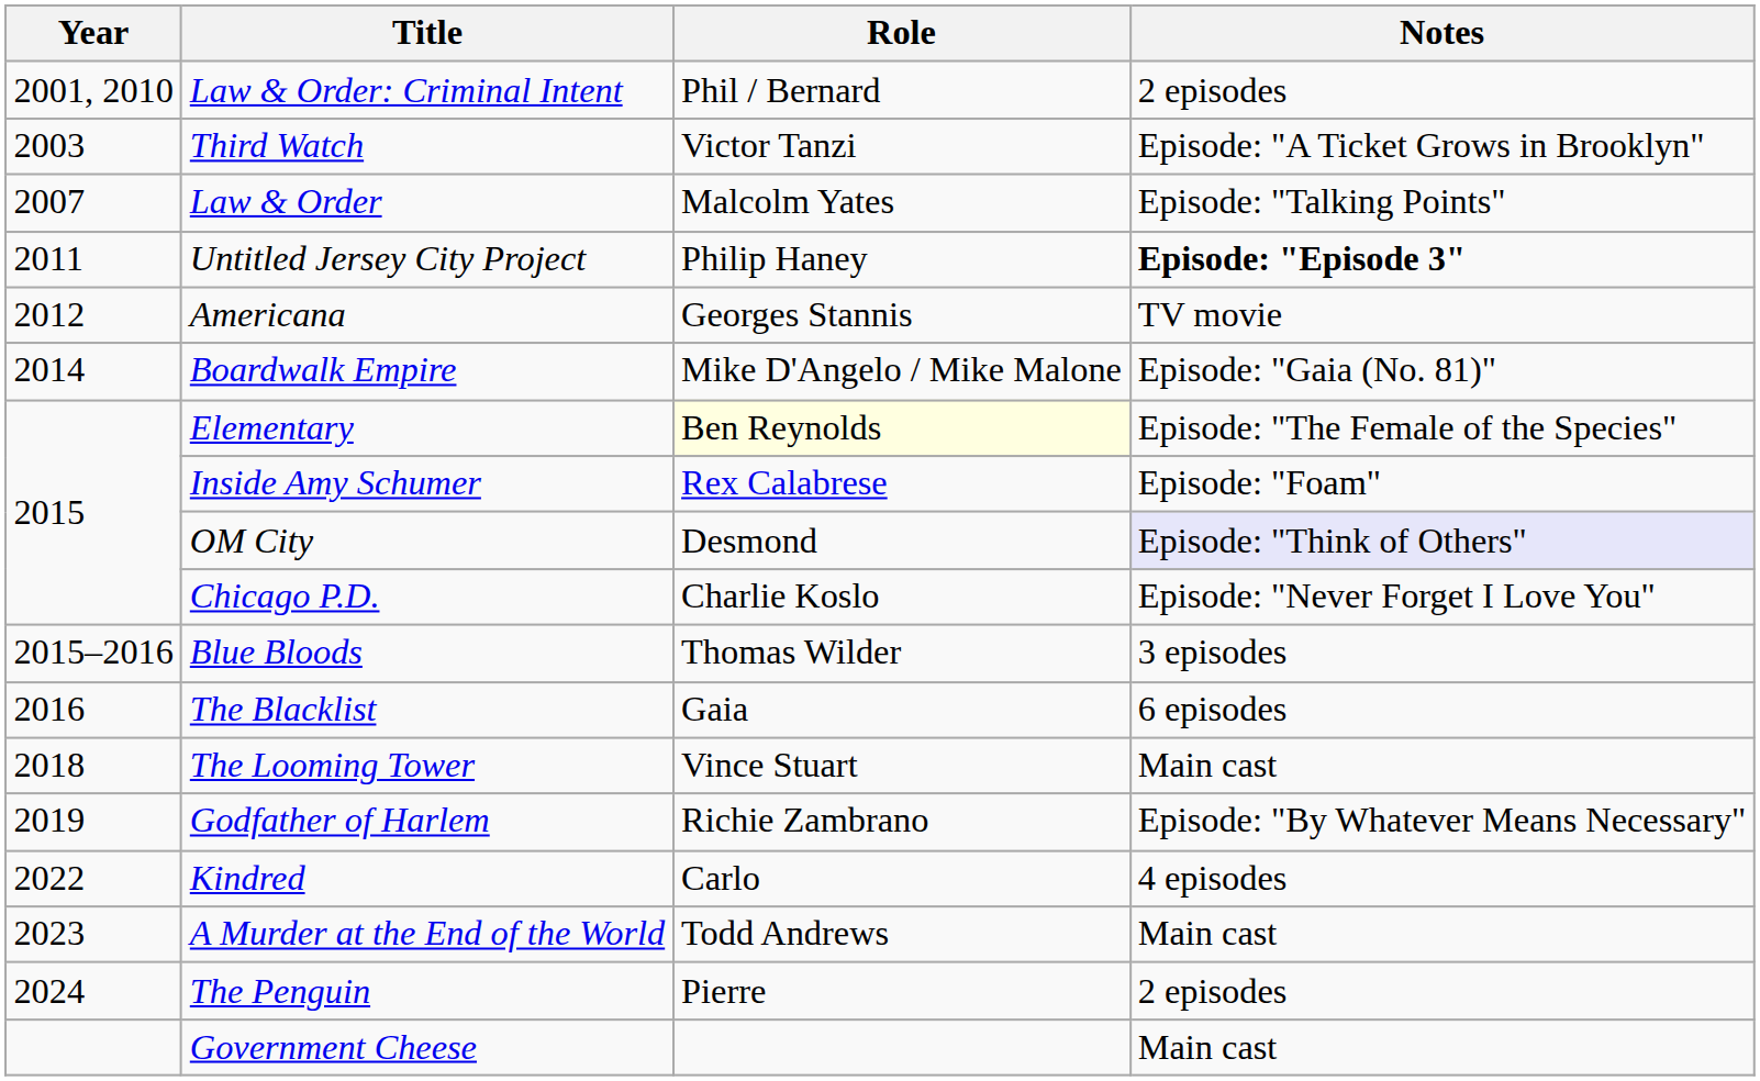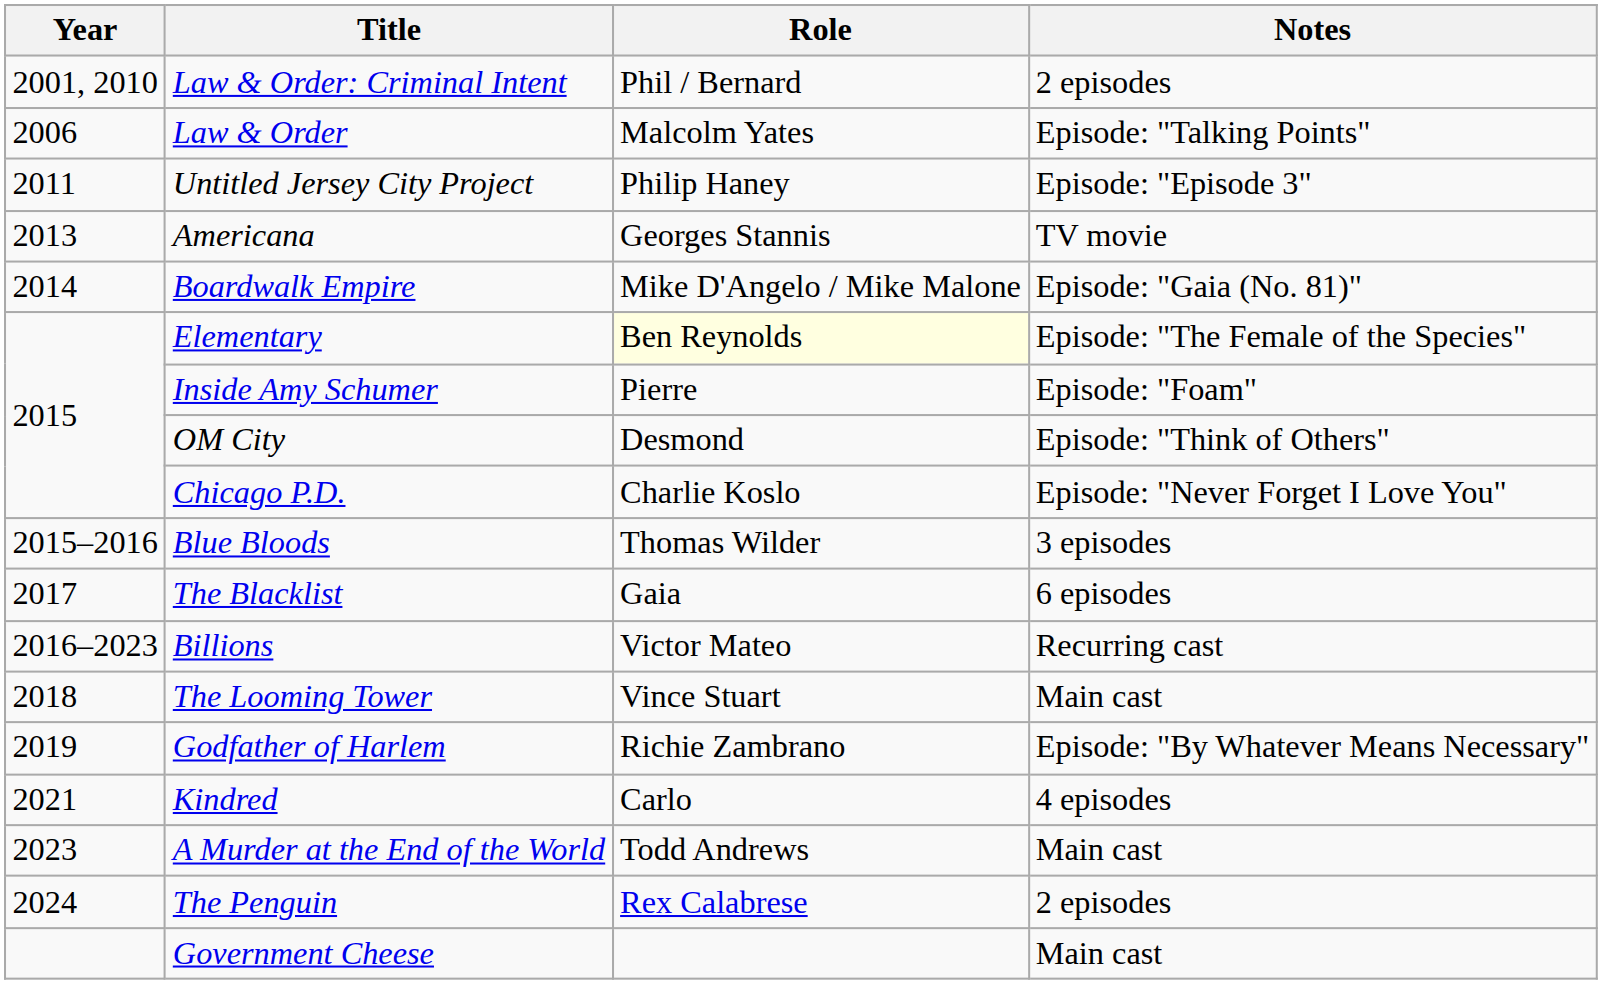- row: 2003 | Third Watch | Victor Tanzi | Episode: "A Ticket Grows in Brooklyn"
Law & Order | Year: 2007 -> 2006
Untitled Jersey City Project | Notes: bold -> normal
Americana | Year: 2012 -> 2013
Inside Amy Schumer | Role: Rex Calabrese -> Pierre
OM City | Notes: lavender background -> no background
The Blacklist | Year: 2016 -> 2017
+ row: 2016–2023 | Billions | Victor Mateo | Recurring cast
Kindred | Year: 2022 -> 2021
The Penguin | Role: Pierre -> Rex Calabrese
